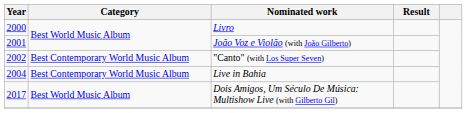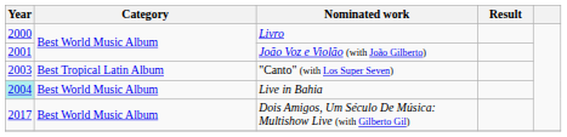"Canto" (with Los Super Seven) | Year: 2002 -> 2003
"Canto" (with Los Super Seven) | Category: Best Contemporary World Music Album -> Best Tropical Latin Album
Live in Bahia | Year: no background -> paleturquoise background
Live in Bahia | Category: Best Contemporary World Music Album -> Best World Music Album
